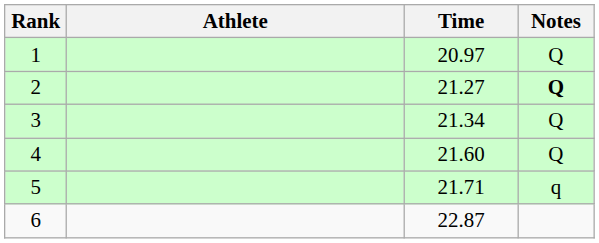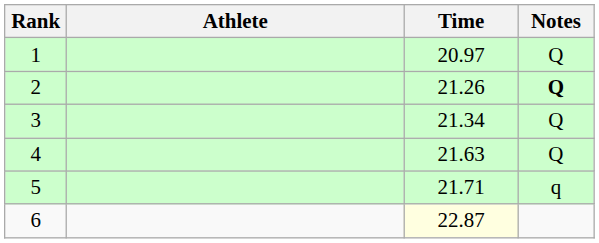2 | Time: 21.27 -> 21.26
4 | Time: 21.60 -> 21.63
6 | Time: no background -> lightyellow background
